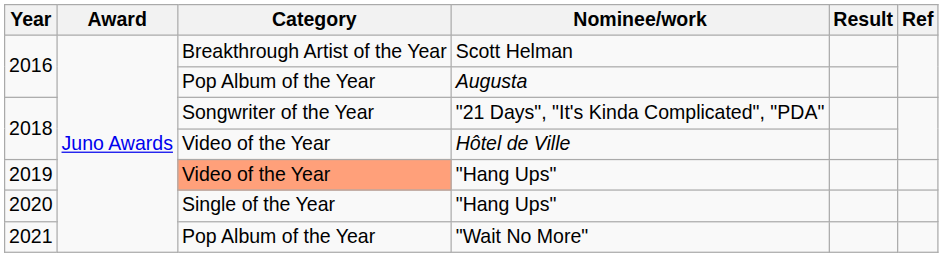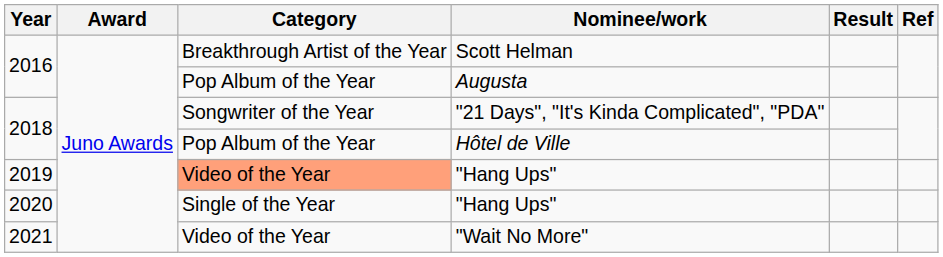Hôtel de Ville | Category: Video of the Year -> Pop Album of the Year
"Wait No More" | Category: Pop Album of the Year -> Video of the Year
